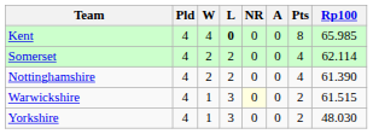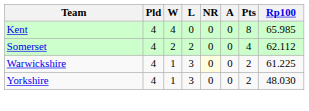Kent | L: bold -> normal
Somerset | Rp100: 62.114 -> 62.112
- row: Nottinghamshire | 4 | 2 | 2 | 0 | 0 | 4 | 61.390
Warwickshire | Rp100: 61.515 -> 61.225
